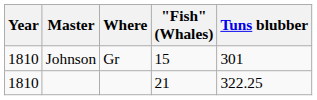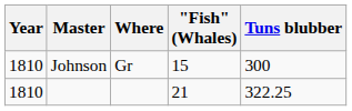Johnson | Tuns blubber: 301 -> 300
